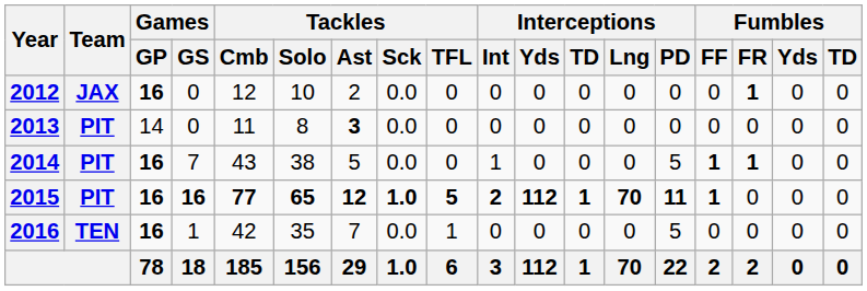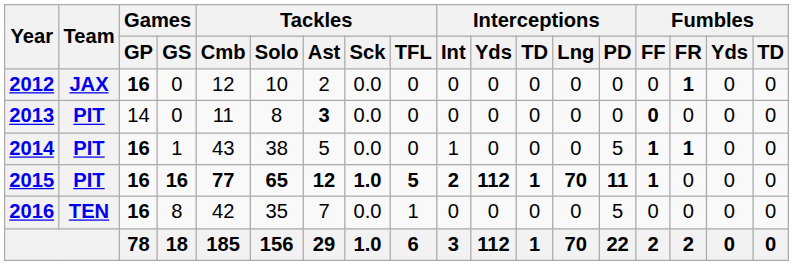2013 | Fumbles / FF: normal -> bold
2014 | Games / GS: 7 -> 1
2016 | Games / GS: 1 -> 8
